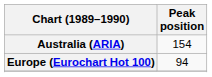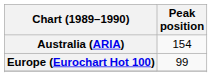Europe (Eurochart Hot 100) | Peak position: 94 -> 99
